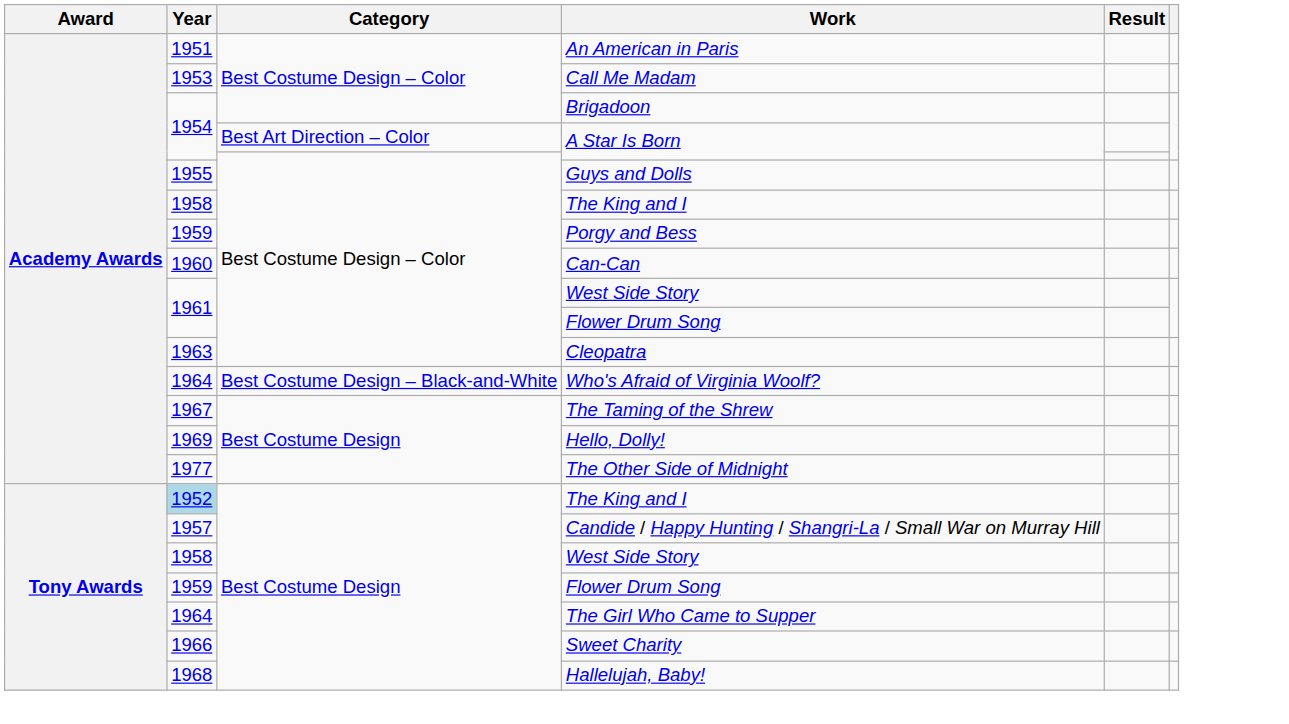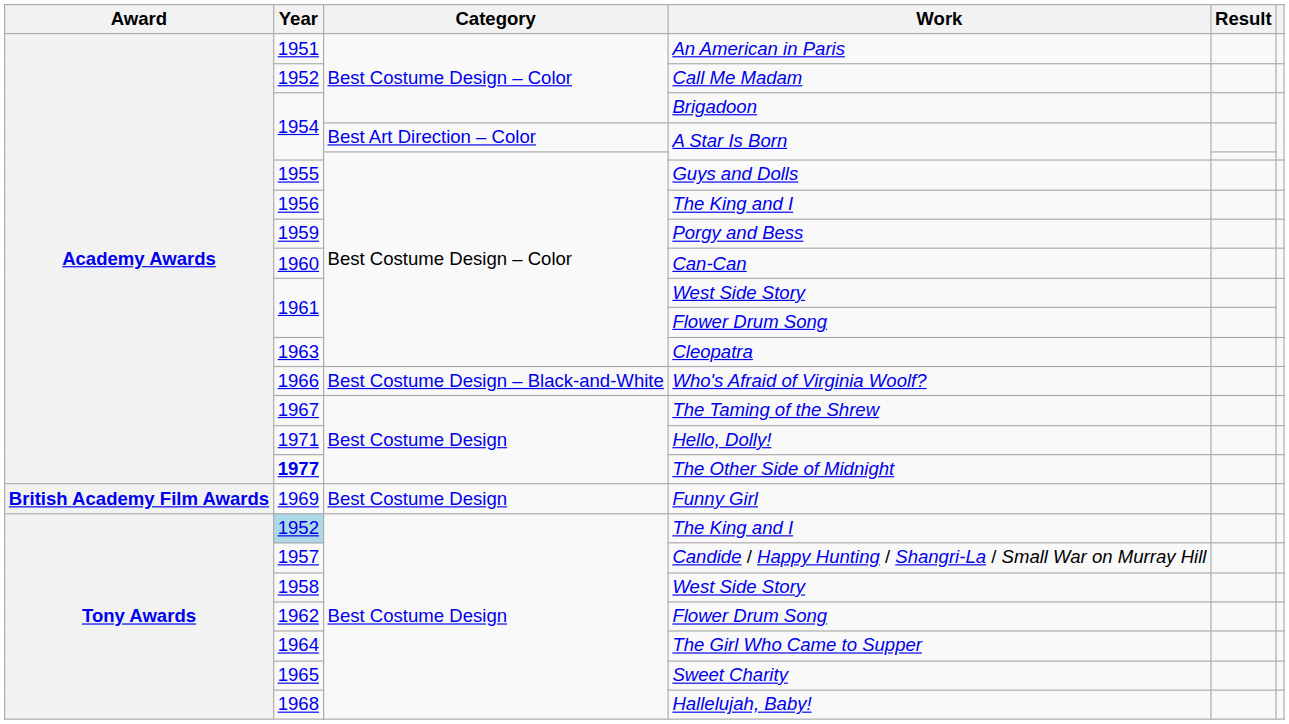Call Me Madam | Year: 1953 -> 1952
Best Costume Design – Color / The King and I | Year: 1958 -> 1956
Who's Afraid of Virginia Woolf? | Year: 1964 -> 1966
Hello, Dolly! | Year: 1969 -> 1971
The Other Side of Midnight | Year: normal -> bold
+ row: British Academy Film Awards | 1969 | Best Costume Design | Funny Girl
Best Costume Design / Flower Drum Song | Year: 1959 -> 1962
Sweet Charity | Year: 1966 -> 1965
